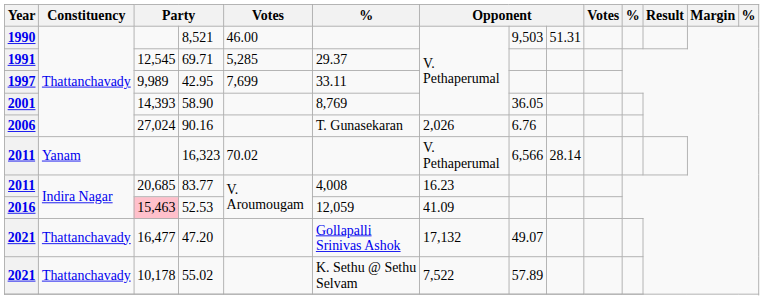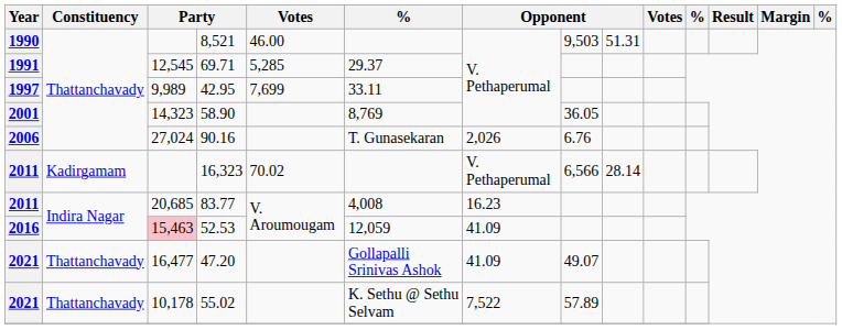58.90 | column 3: 14,393 -> 14,323
16,323 | Constituency: Yanam -> Kadirgamam
47.20 | column 7: 17,132 -> 41.09
